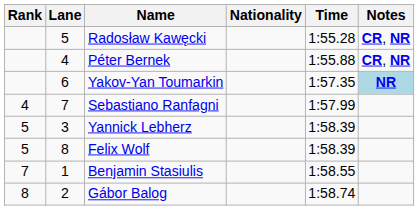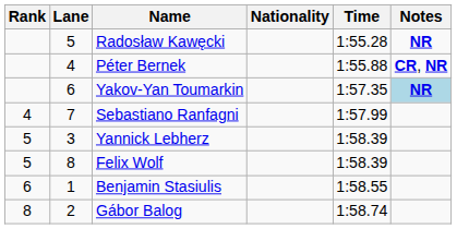Radosław Kawęcki | Notes: CR, NR -> NR
Benjamin Stasiulis | Rank: 7 -> 6
